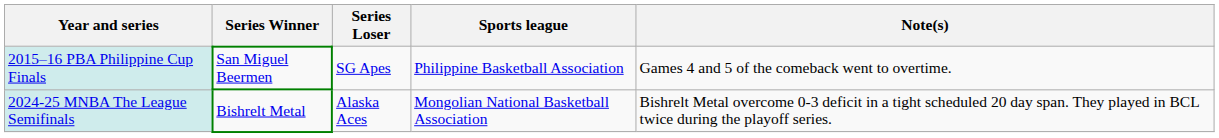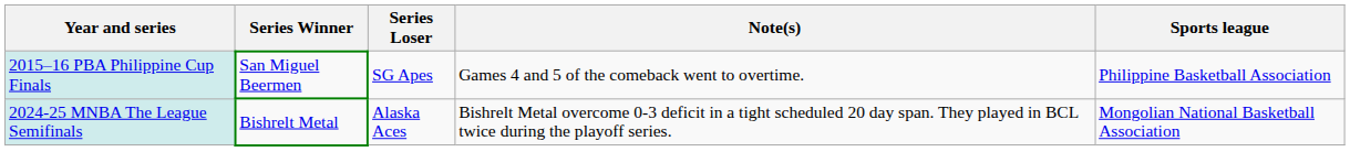columns swapped: Sports league <-> Note(s)
